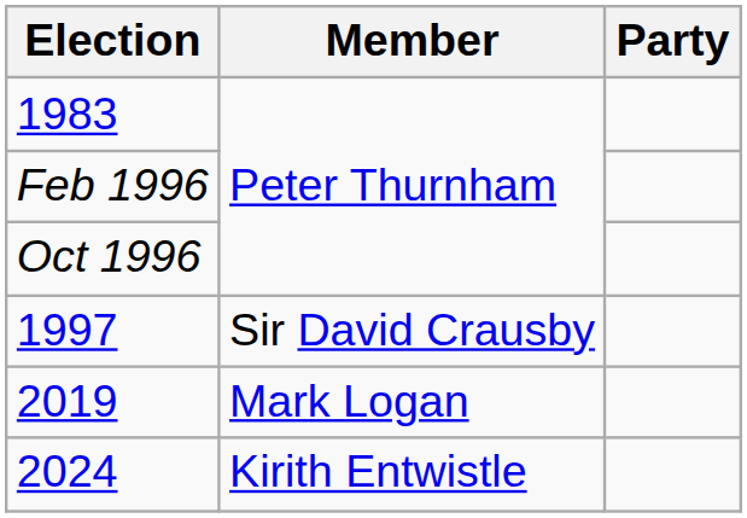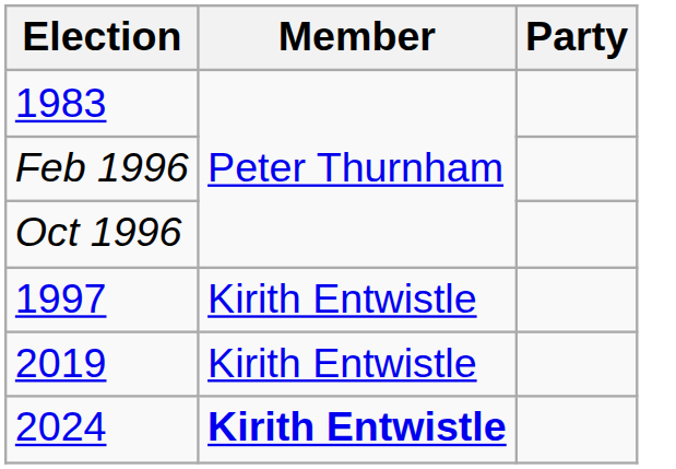1997 | Member: Sir David Crausby -> Kirith Entwistle
2019 | Member: Mark Logan -> Kirith Entwistle
2024 | Member: normal -> bold
